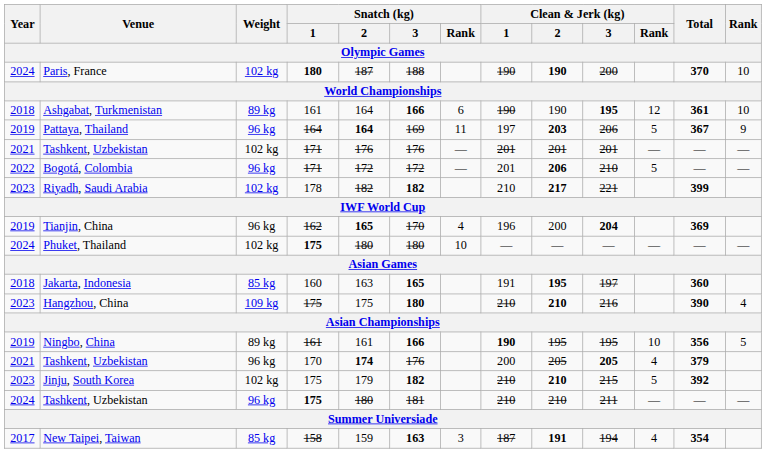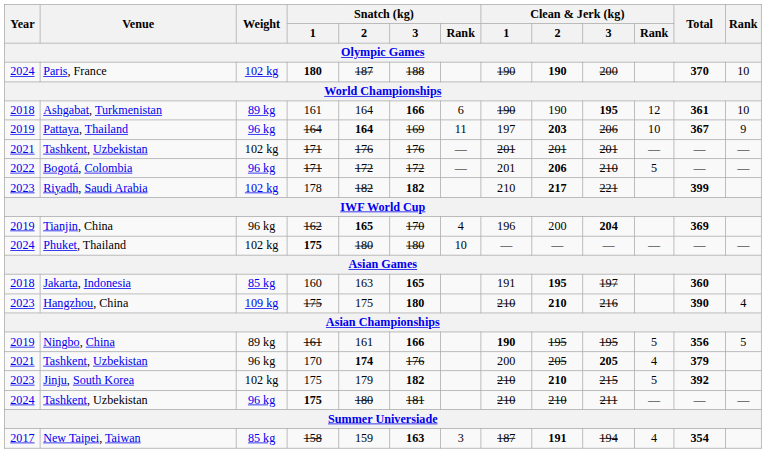Pattaya, Thailand | Clean & Jerk (kg) / Rank: 5 -> 10
Ningbo, China | Clean & Jerk (kg) / Rank: 10 -> 5
